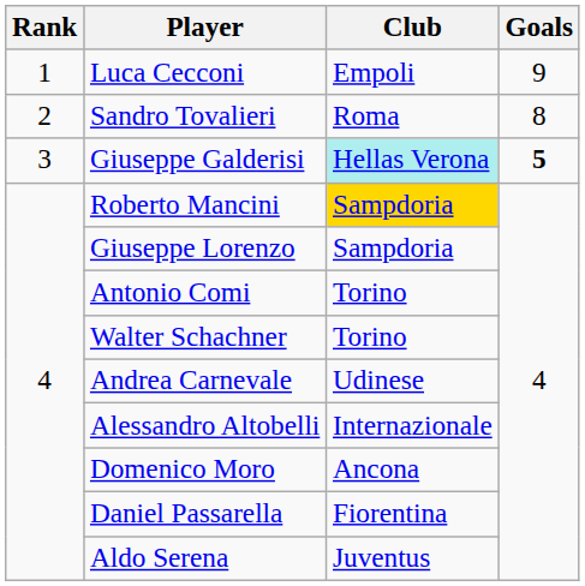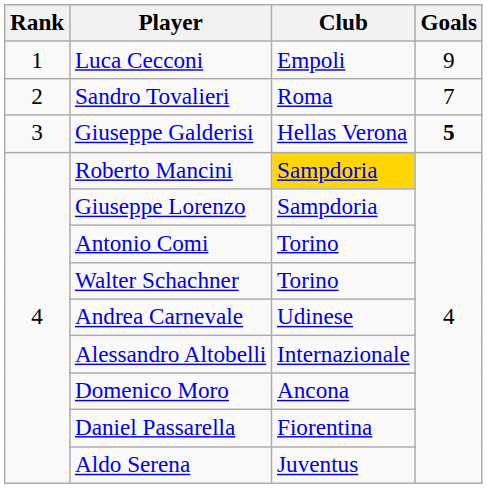Sandro Tovalieri | Goals: 8 -> 7
Giuseppe Galderisi | Club: paleturquoise background -> no background
